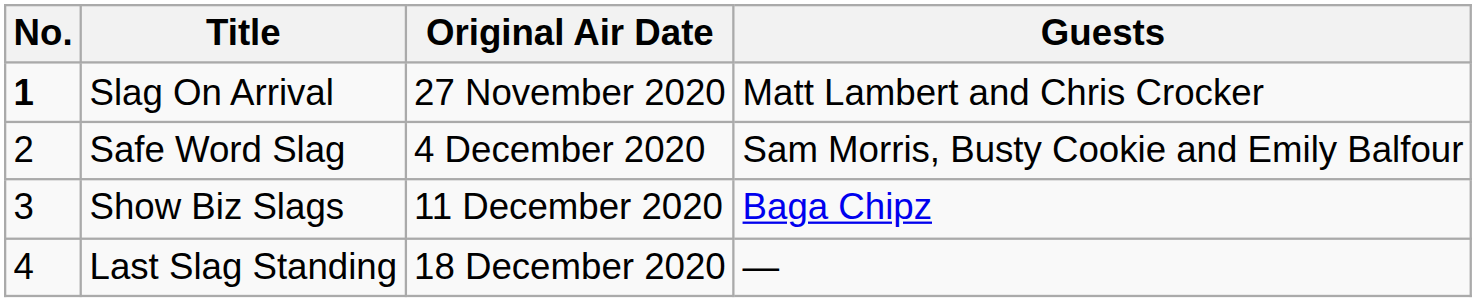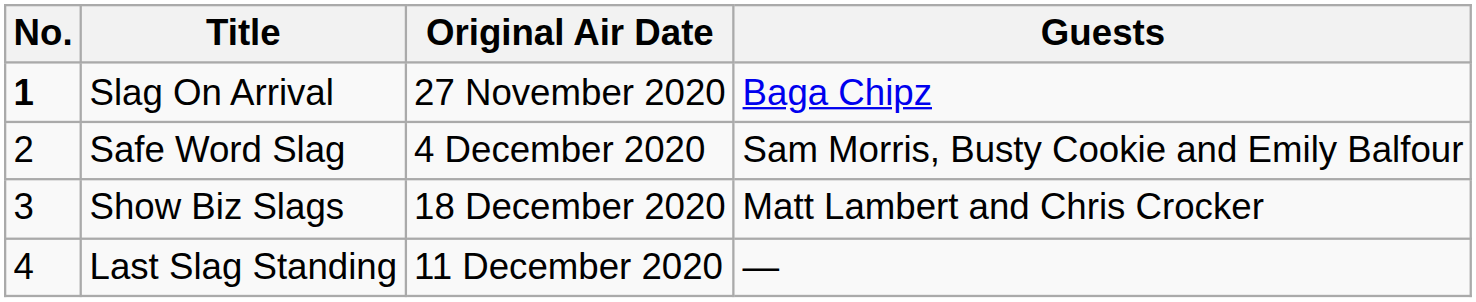Slag On Arrival | Guests: Matt Lambert and Chris Crocker -> Baga Chipz
Show Biz Slags | Original Air Date: 11 December 2020 -> 18 December 2020
Show Biz Slags | Guests: Baga Chipz -> Matt Lambert and Chris Crocker
Last Slag Standing | Original Air Date: 18 December 2020 -> 11 December 2020
